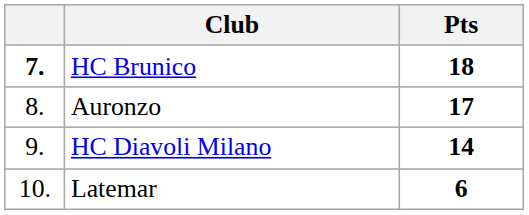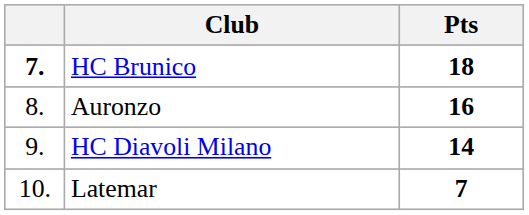Auronzo | Pts: 17 -> 16
Latemar | Pts: 6 -> 7
